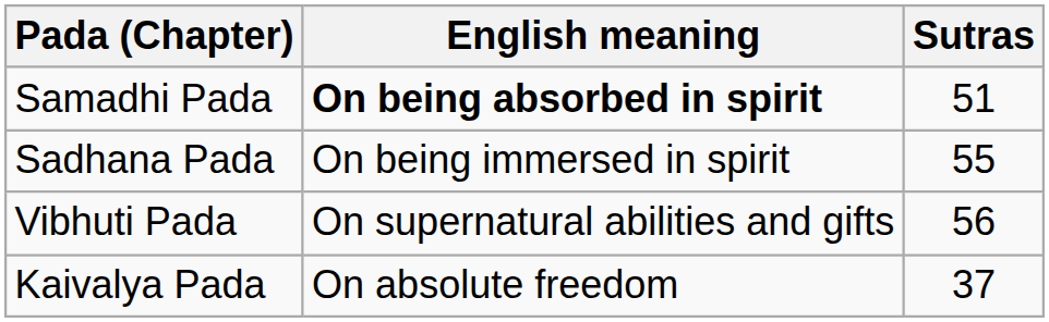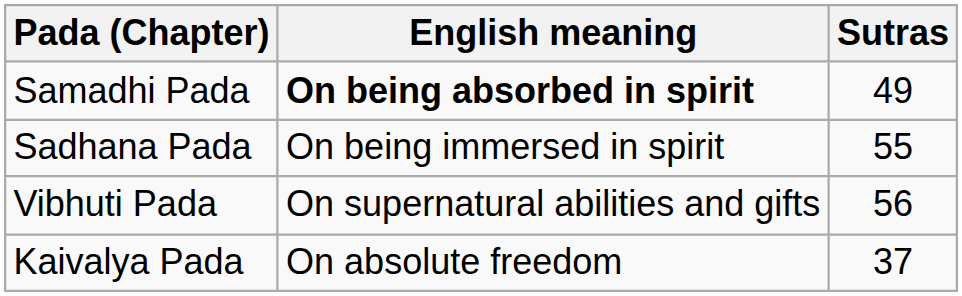Samadhi Pada | Sutras: 51 -> 49
